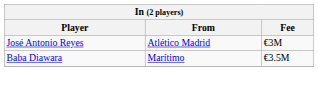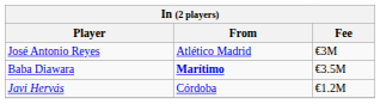Baba Diawara | From: normal -> bold
+ row: Javi Hervás | Córdoba | €1.2M
